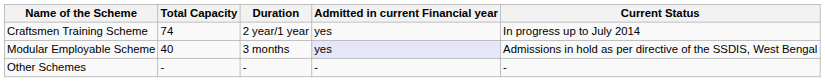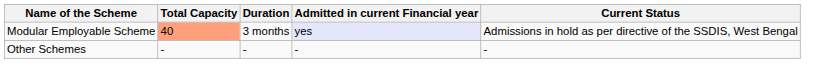- row: Craftsmen Training Scheme | 74 | 2 year/1 year | yes | In progress up to July 2014
Modular Employable Scheme | Total Capacity: no background -> lightsalmon background
